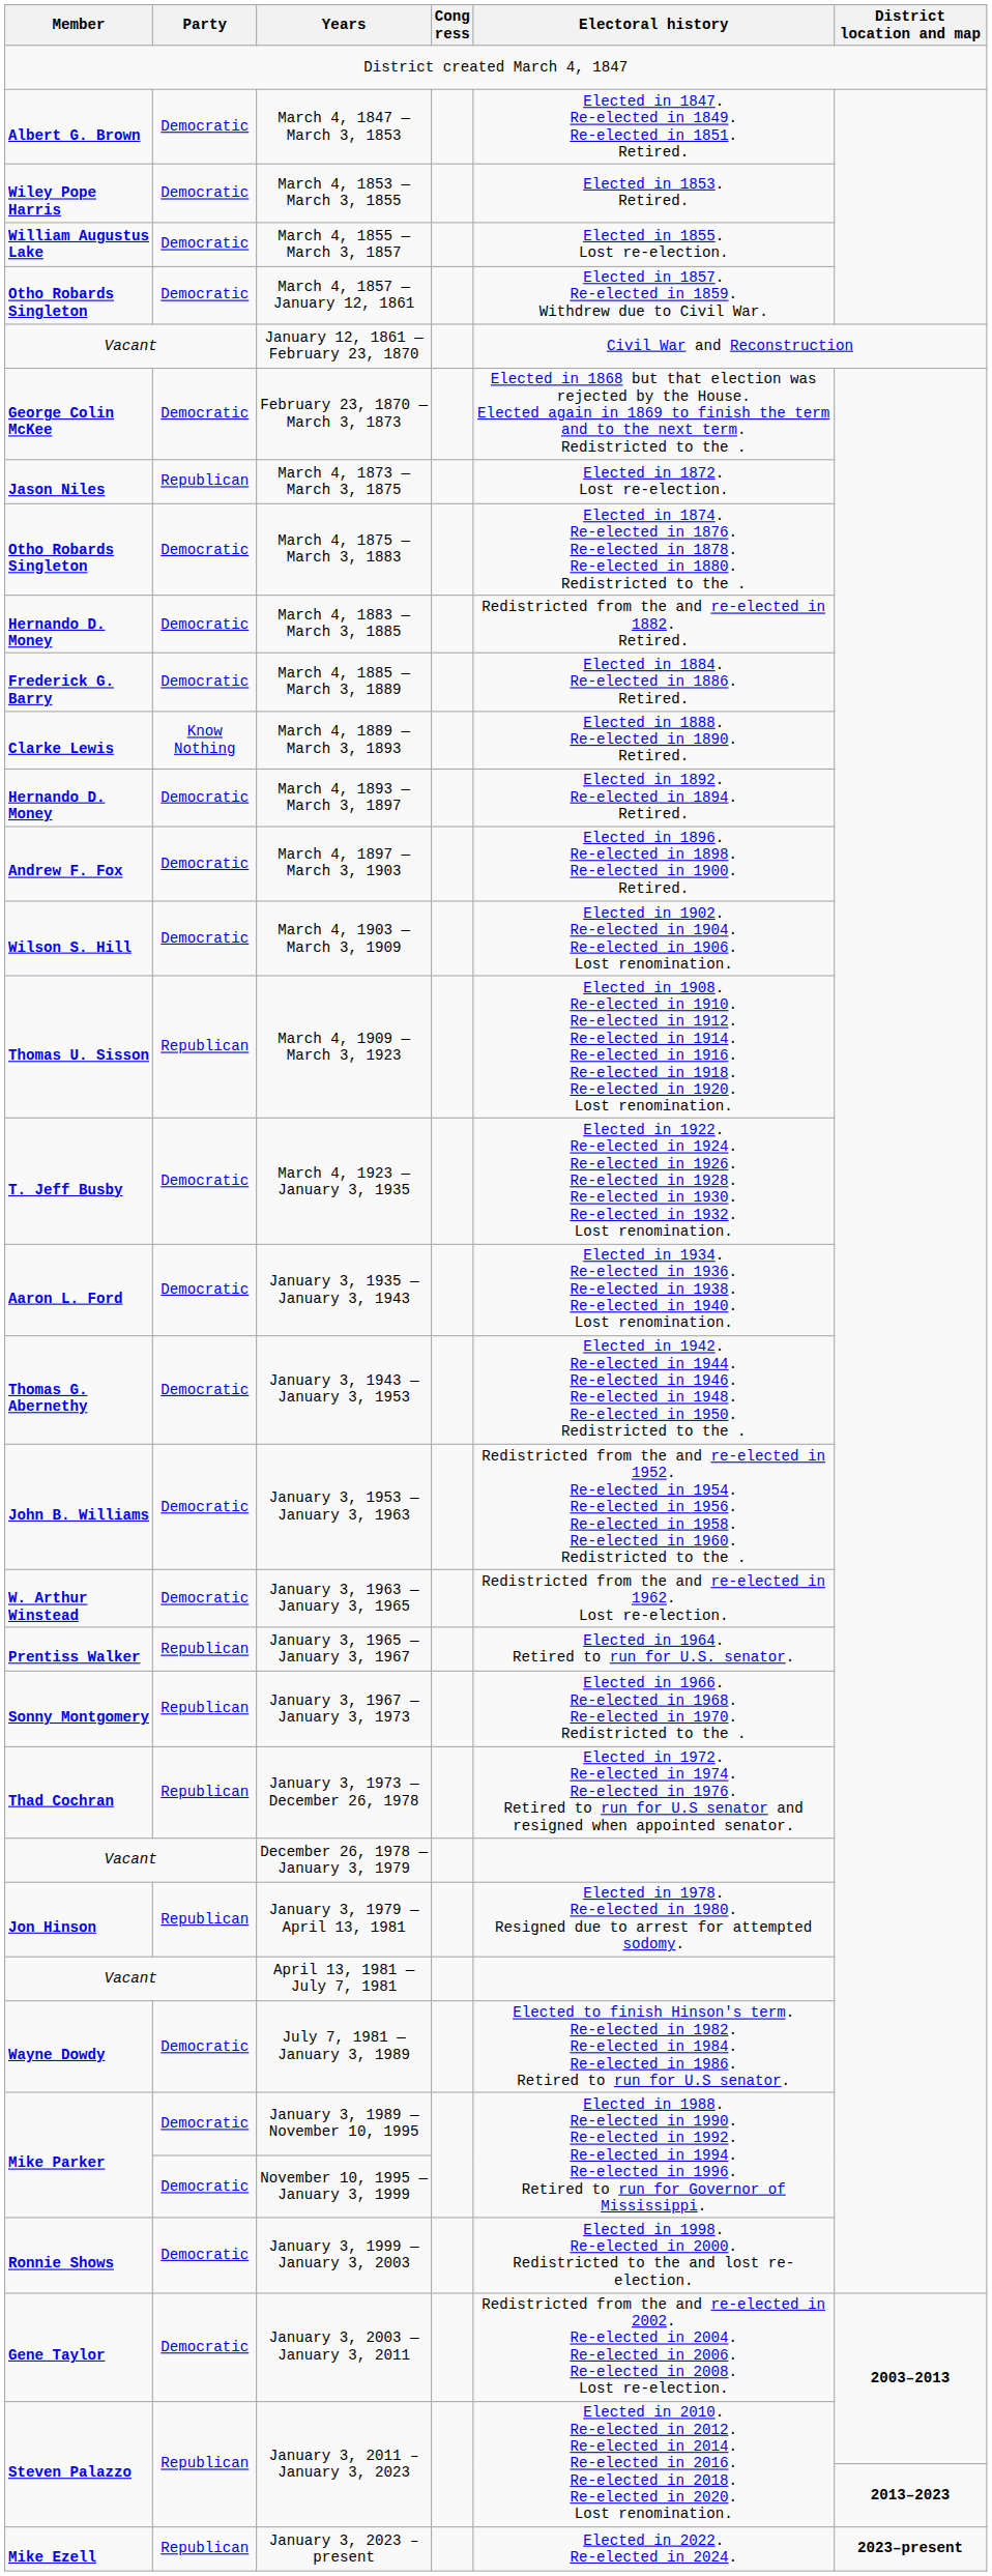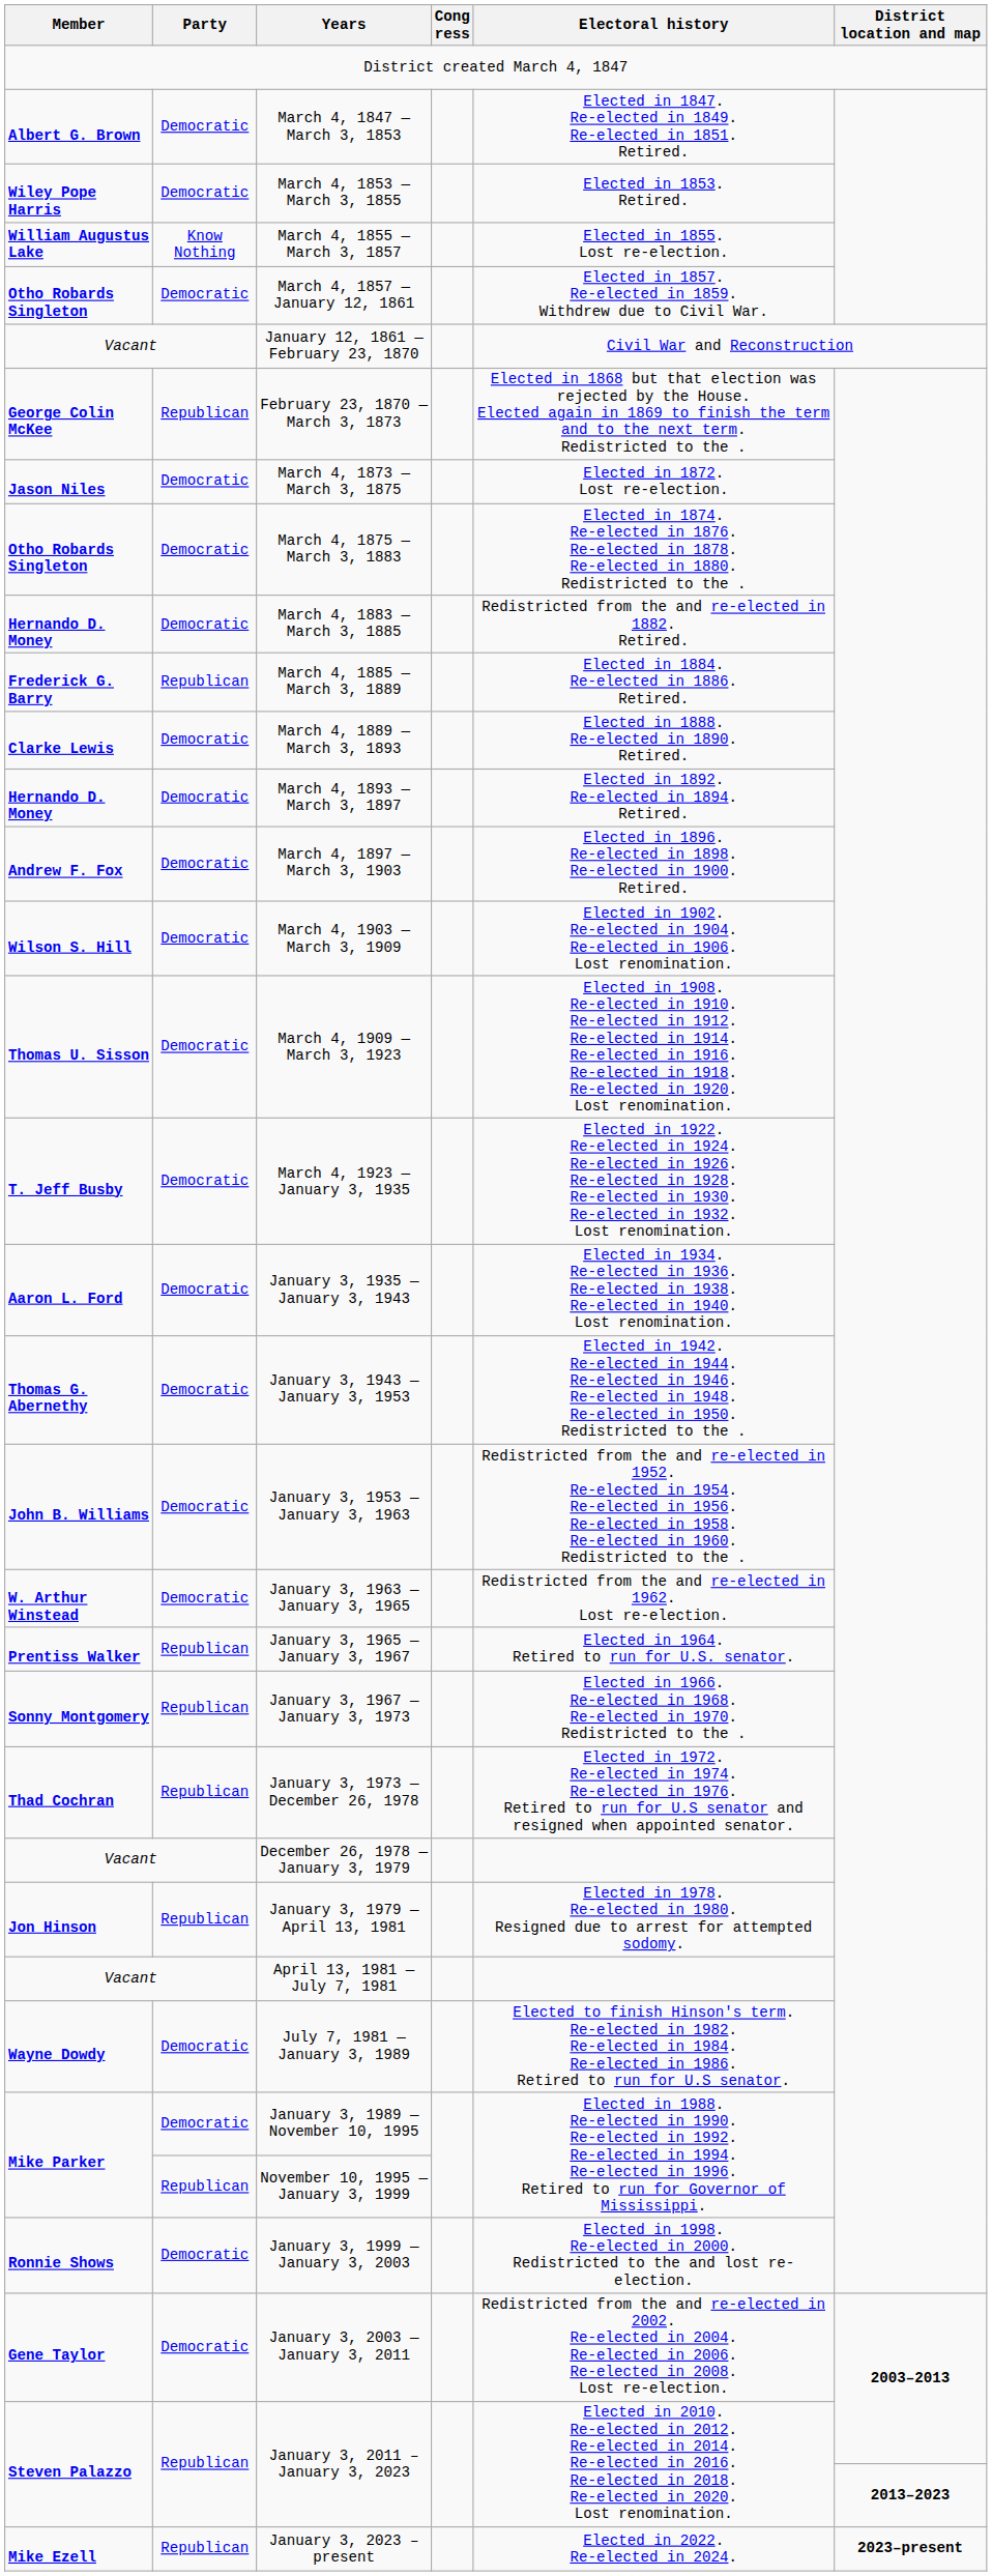March 4, 1855 — March 3, 1857 | Party: Democratic -> Know Nothing
February 23, 1870 — March 3, 1873 | Party: Democratic -> Republican
March 4, 1873 — March 3, 1875 | Party: Republican -> Democratic
March 4, 1885 — March 3, 1889 | Party: Democratic -> Republican
March 4, 1889 — March 3, 1893 | Party: Know Nothing -> Democratic
March 4, 1909 — March 3, 1923 | Party: Republican -> Democratic
November 10, 1995 — January 3, 1999 | Party: Democratic -> Republican
